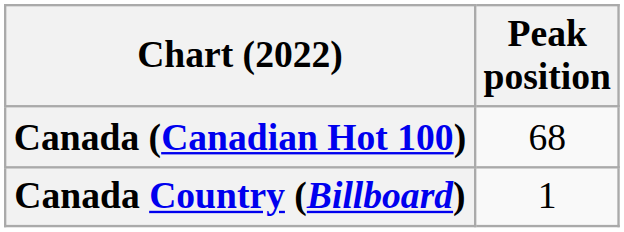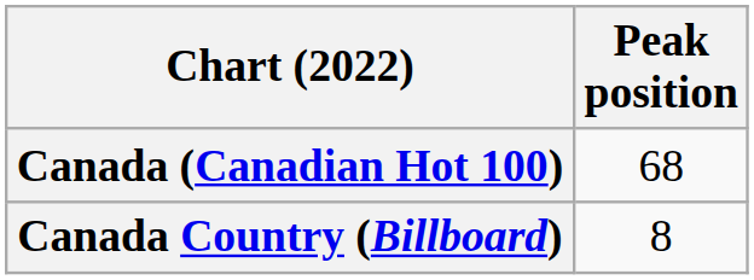Canada Country (Billboard) | Peak position: 1 -> 8
